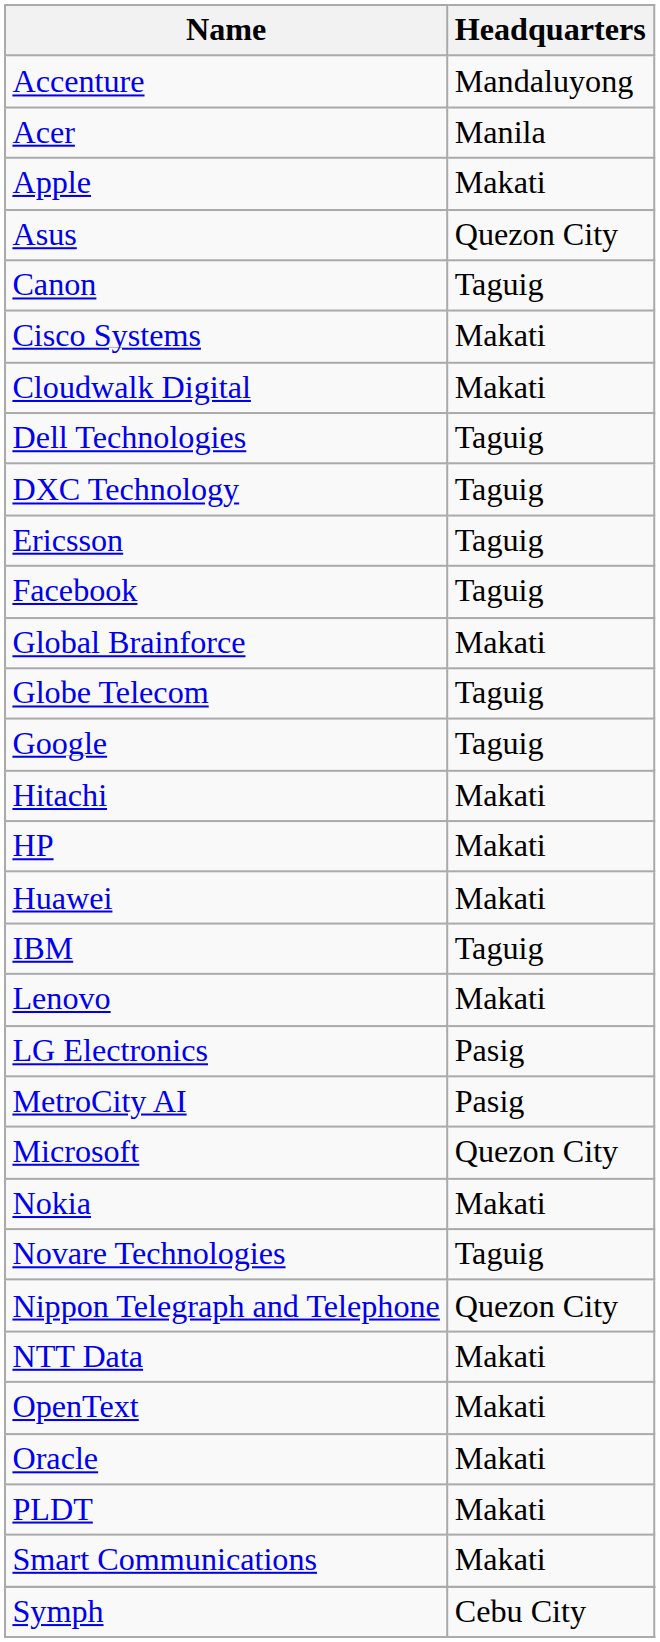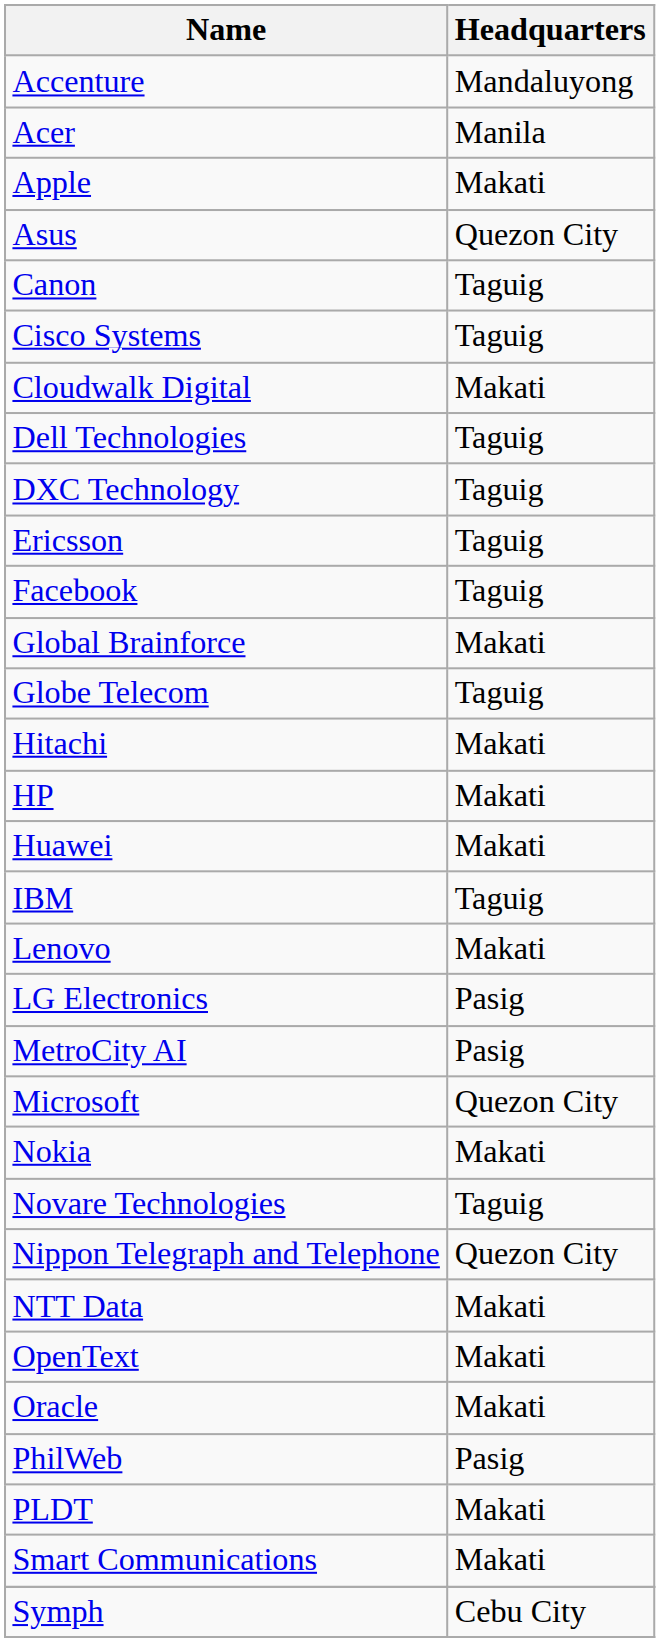Cisco Systems | Headquarters: Makati -> Taguig
- row: Google | Taguig
+ row: PhilWeb | Pasig
